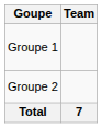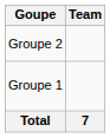rows swapped: Groupe 1 <-> Groupe 2
